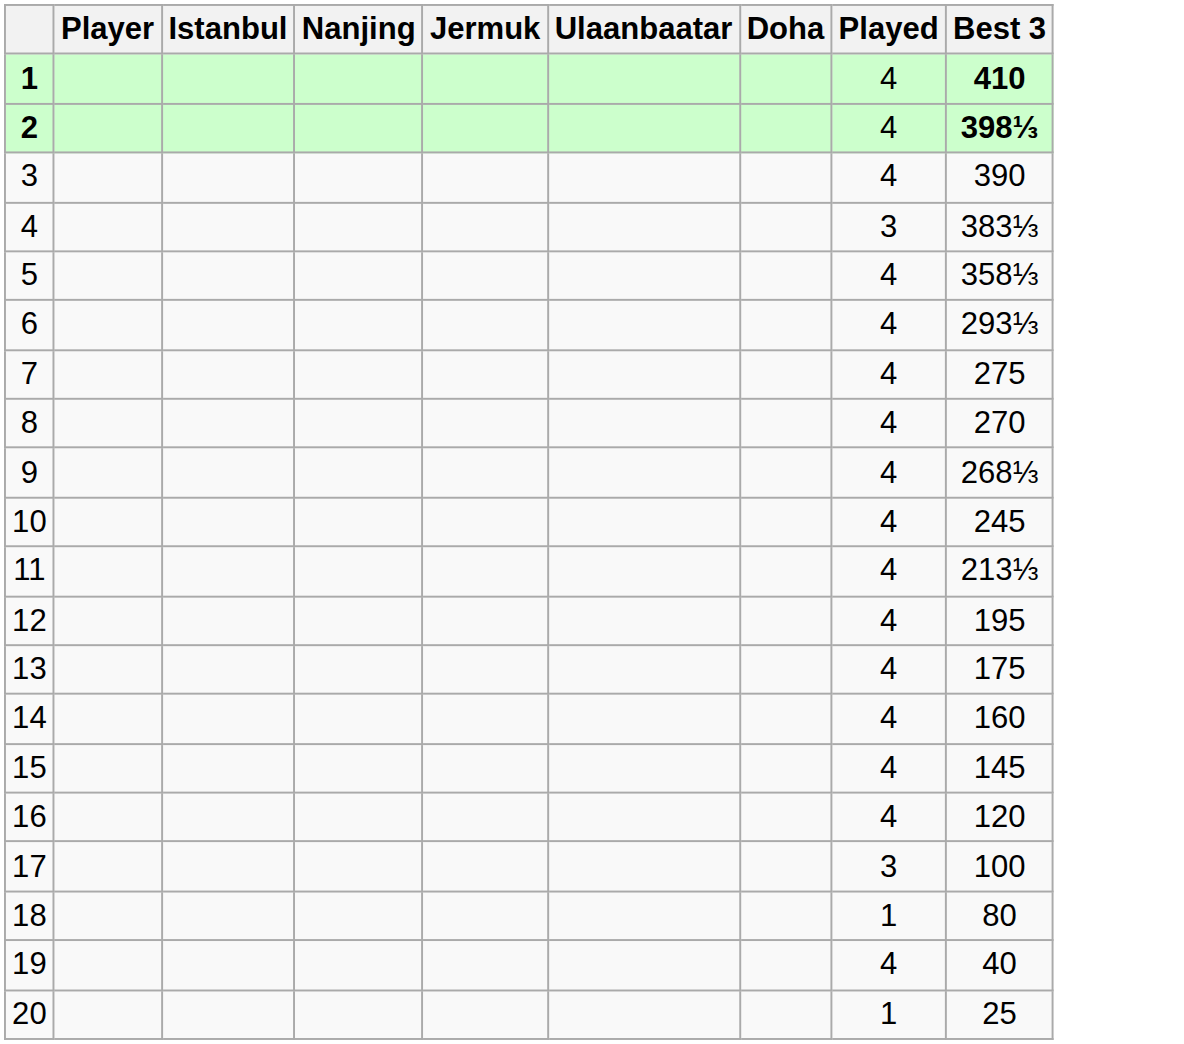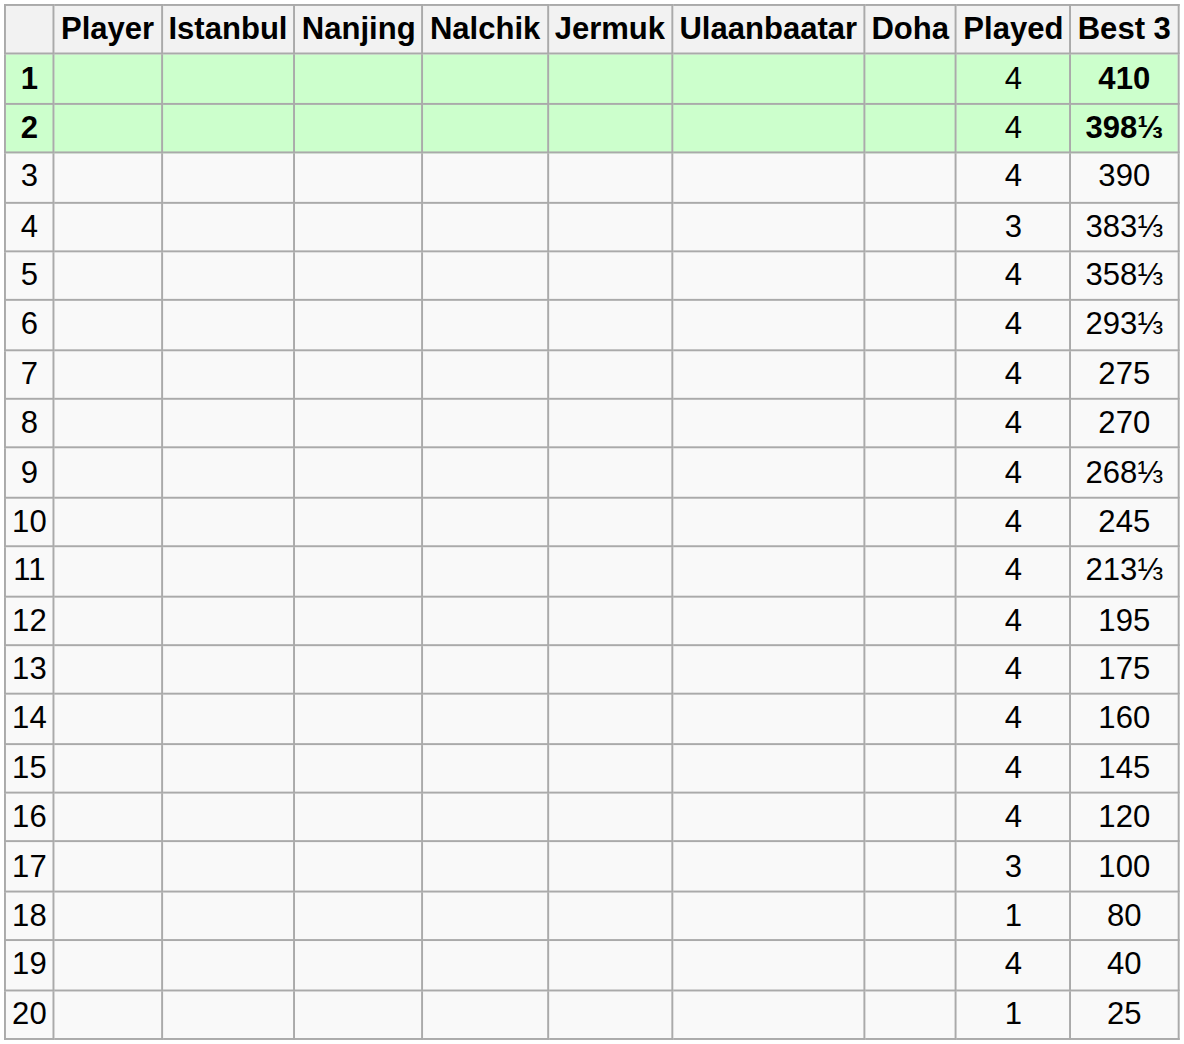+ column: Nalchik
